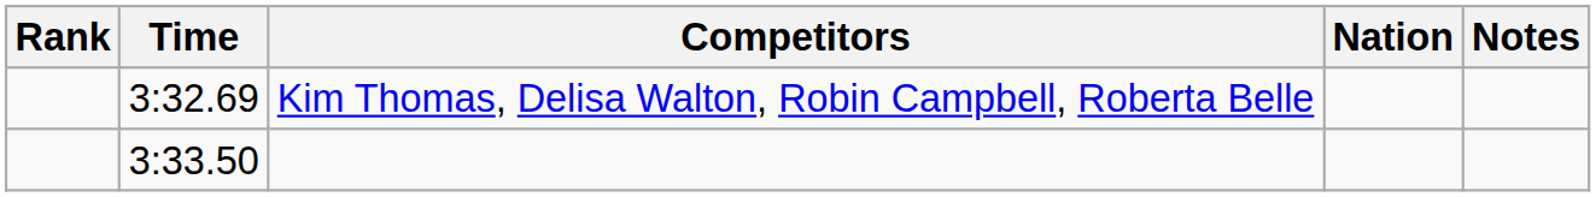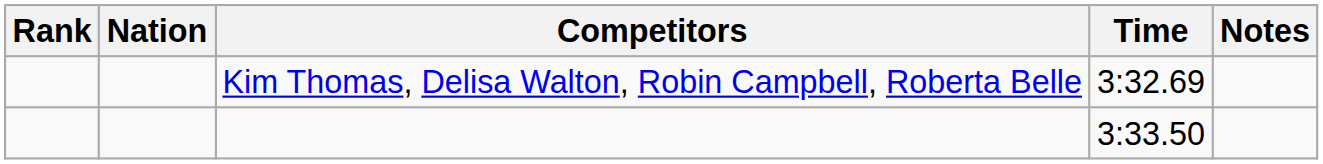columns swapped: Nation <-> Time
